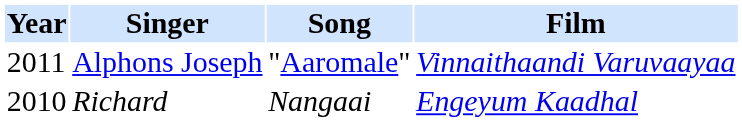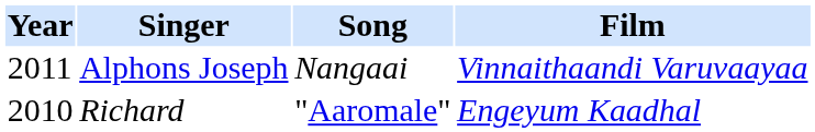Alphons Joseph | Song: "Aaromale" -> Nangaai
Richard | Song: Nangaai -> "Aaromale"
